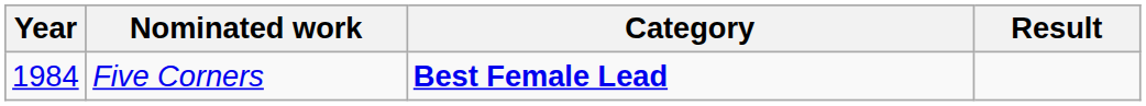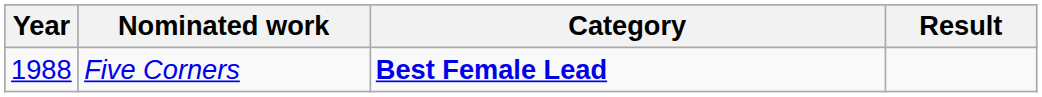Five Corners | Year: 1984 -> 1988
